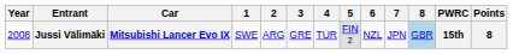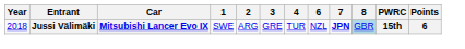- column: 5 | FIN 2
Jussi Välimäki | Year: 2008 -> 2018
Jussi Välimäki | 7: normal -> bold
Jussi Välimäki | Points: 8 -> 6
